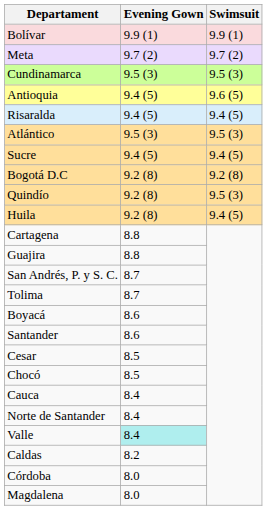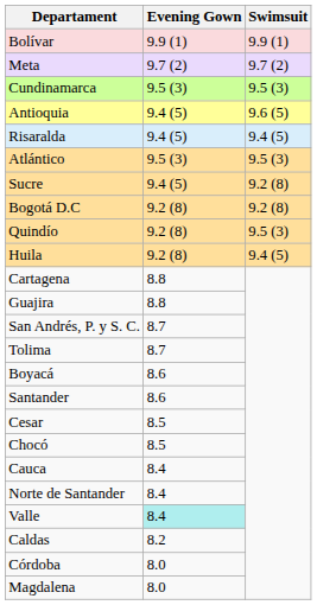Sucre | Swimsuit: 9.4 (5) -> 9.2 (8)
